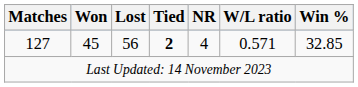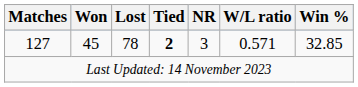127 | Lost: 56 -> 78
127 | NR: 4 -> 3
